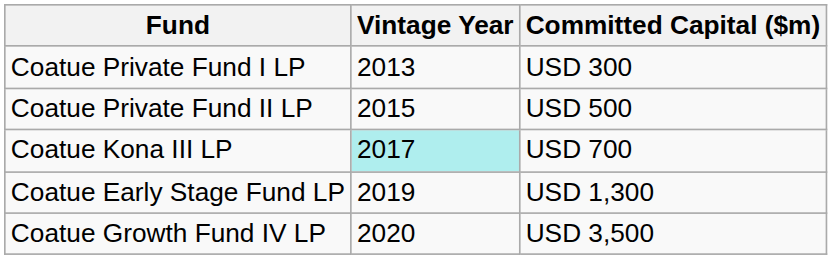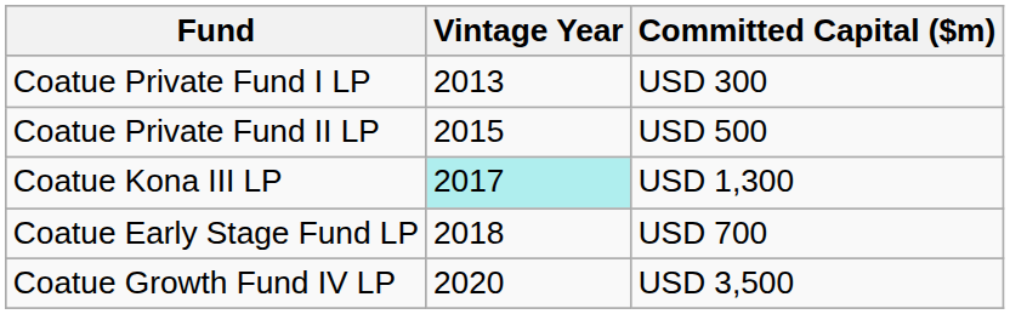Coatue Kona III LP | Committed Capital ($m): USD 700 -> USD 1,300
Coatue Early Stage Fund LP | Vintage Year: 2019 -> 2018
Coatue Early Stage Fund LP | Committed Capital ($m): USD 1,300 -> USD 700
